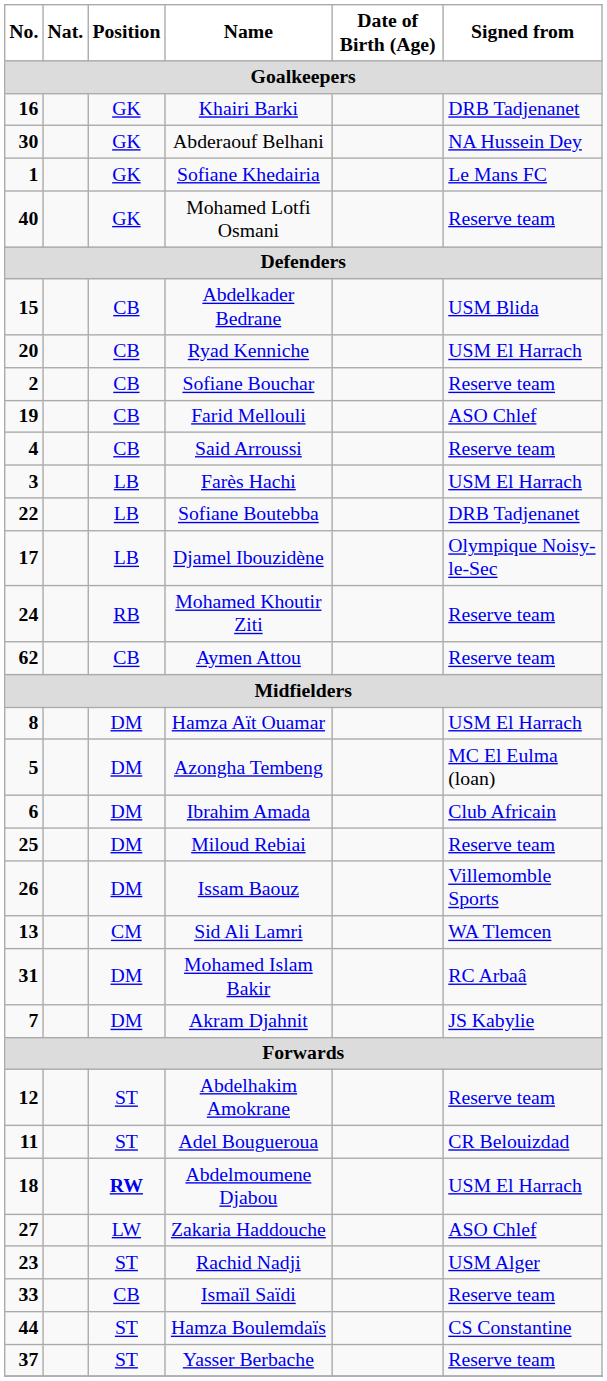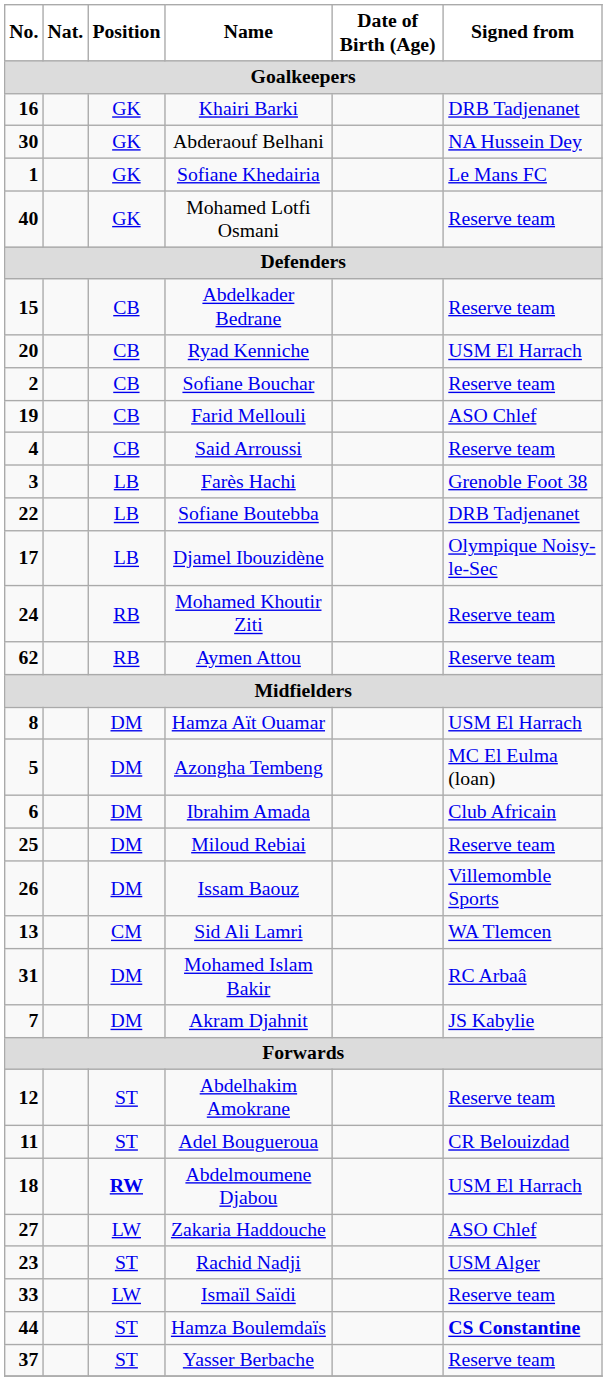Abdelkader Bedrane | Signed from: USM Blida -> Reserve team
Farès Hachi | Signed from: USM El Harrach -> Grenoble Foot 38
Aymen Attou | Position: CB -> RB
Ismaïl Saïdi | Position: CB -> LW
Hamza Boulemdaïs | Signed from: normal -> bold
